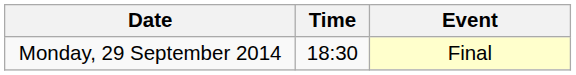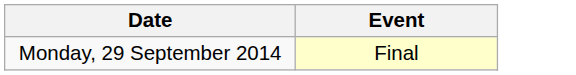- column: Time | 18:30
